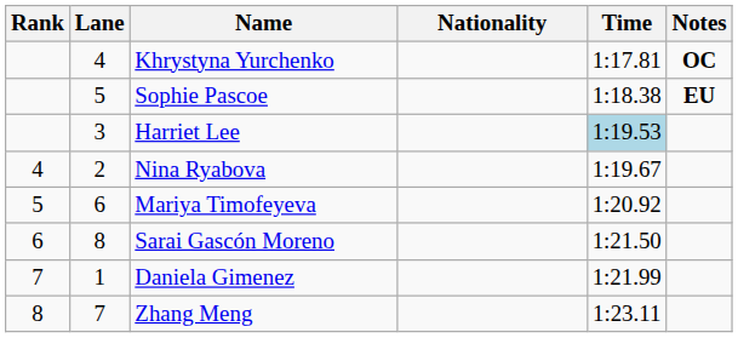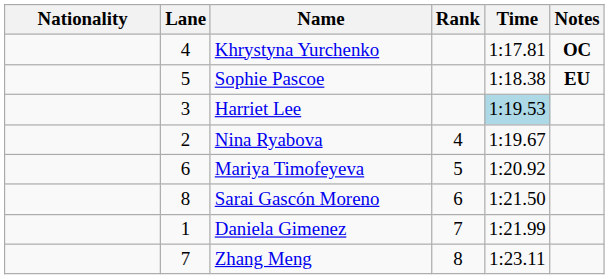columns swapped: Rank <-> Nationality
